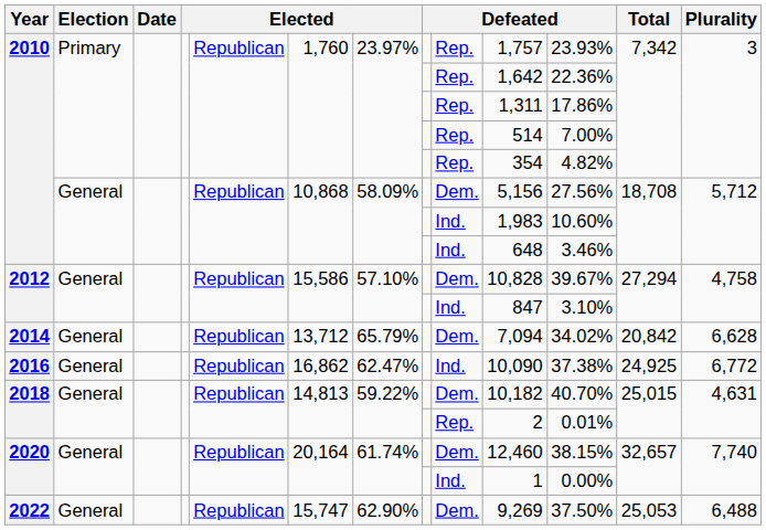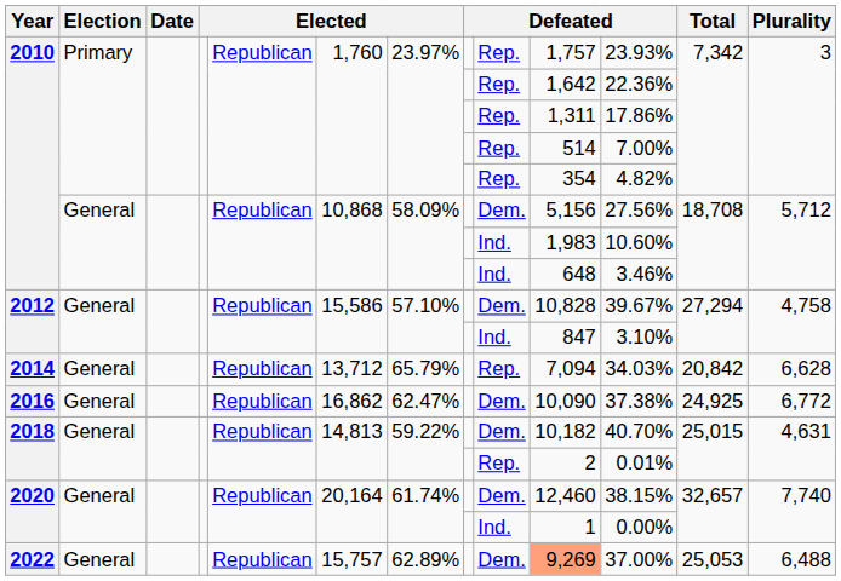2014 | column 9: Dem. -> Rep.
2014 | column 11: 34.02% -> 34.03%
2016 | column 9: Ind. -> Dem.
2022 | column 6: 15,747 -> 15,757
2022 | column 7: 62.90% -> 62.89%
2022 | column 10: no background -> lightsalmon background
2022 | column 11: 37.50% -> 37.00%
